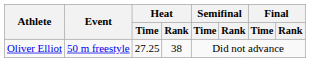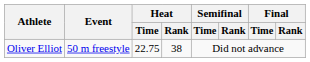Oliver Elliot | Heat / Time: 27.25 -> 22.75
